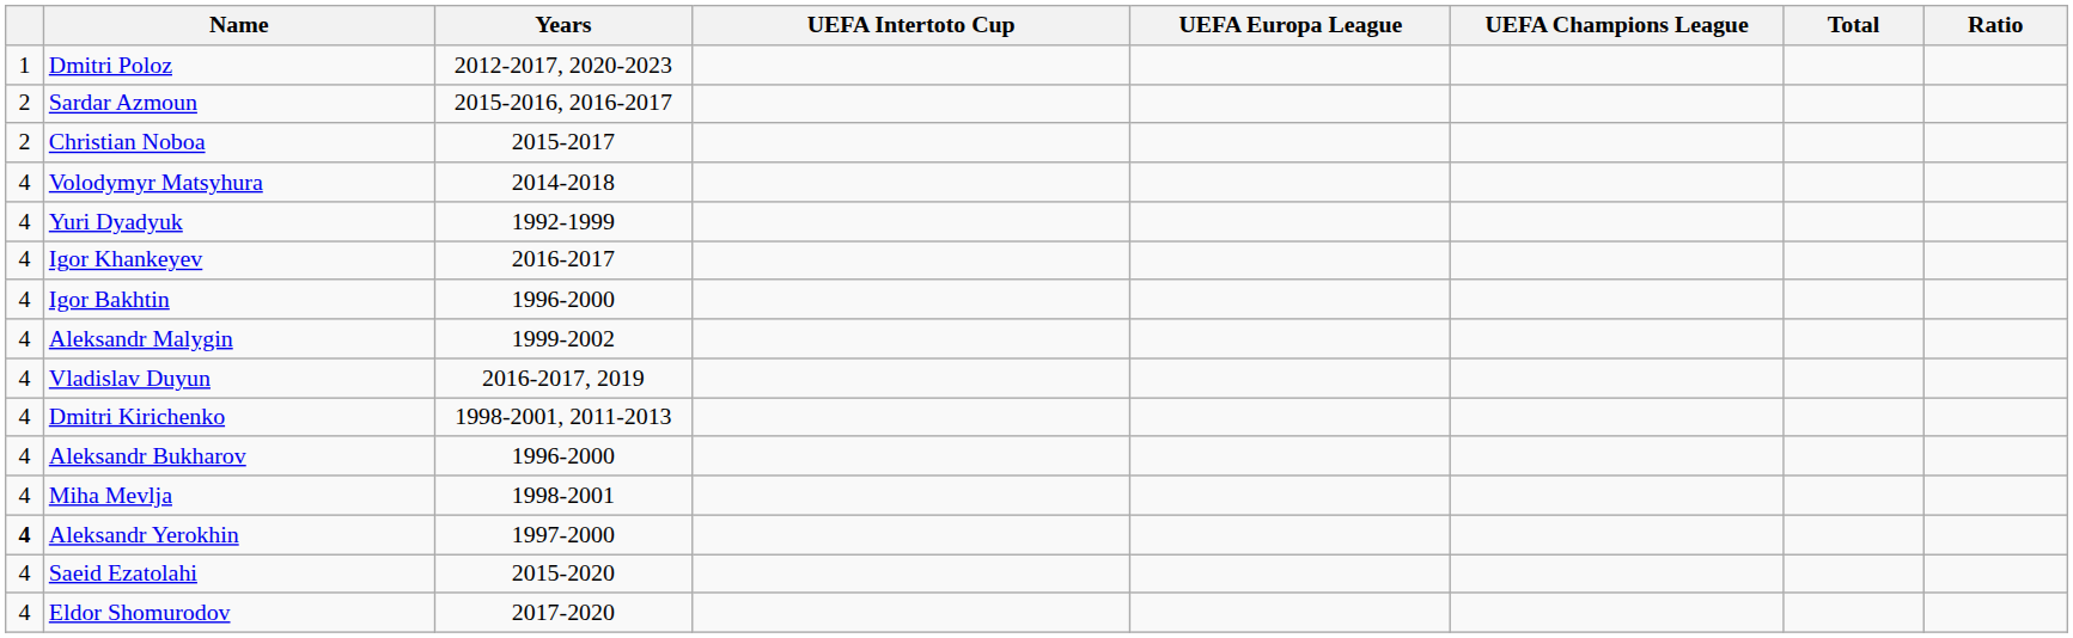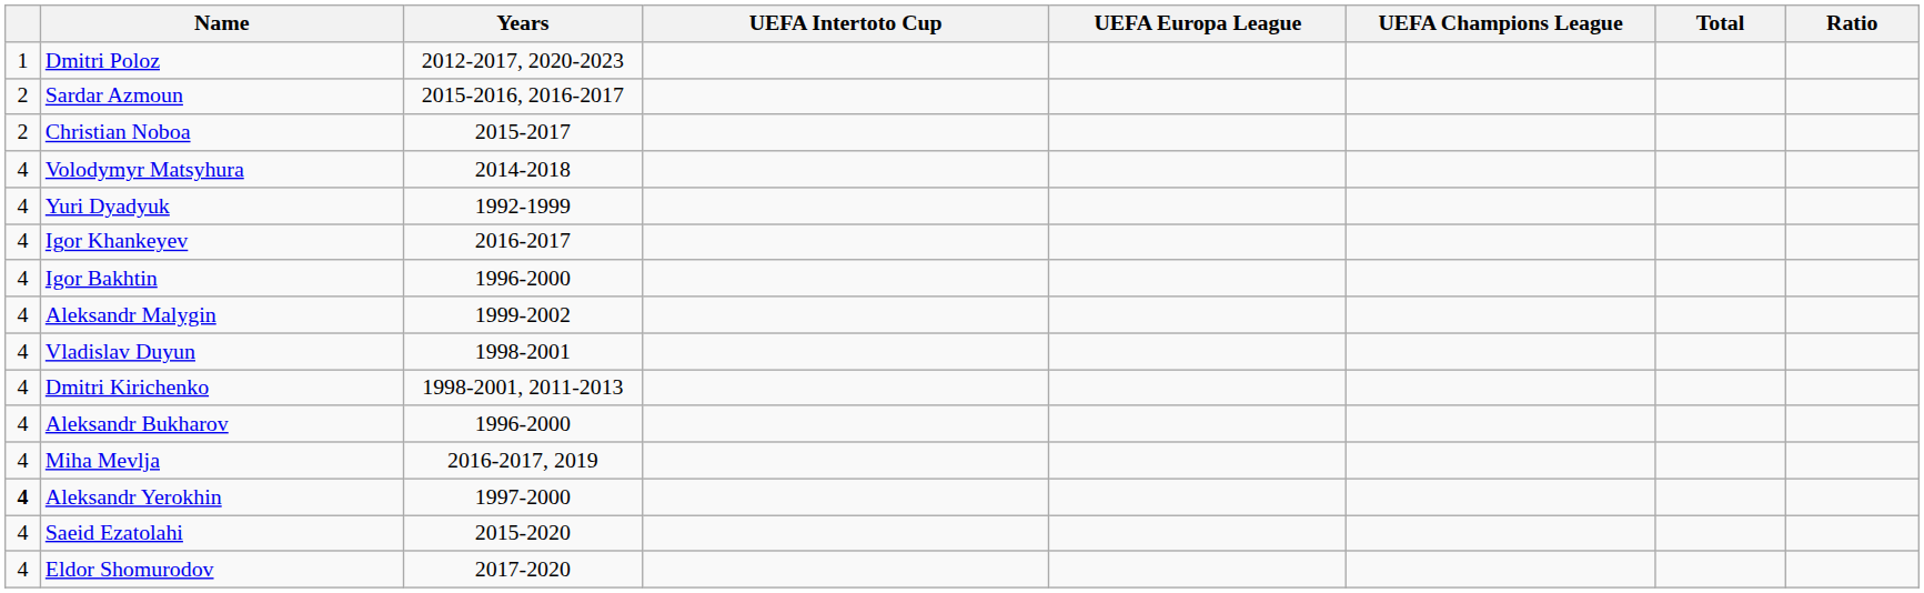Vladislav Duyun | Years: 2016-2017, 2019 -> 1998-2001
Miha Mevlja | Years: 1998-2001 -> 2016-2017, 2019
